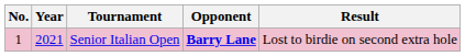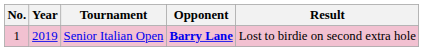Senior Italian Open | Year: 2021 -> 2019
